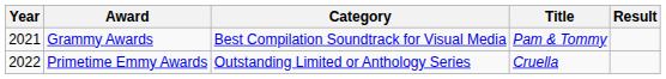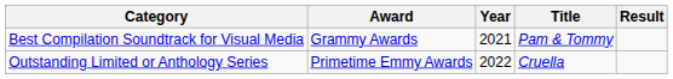columns swapped: Year <-> Category
